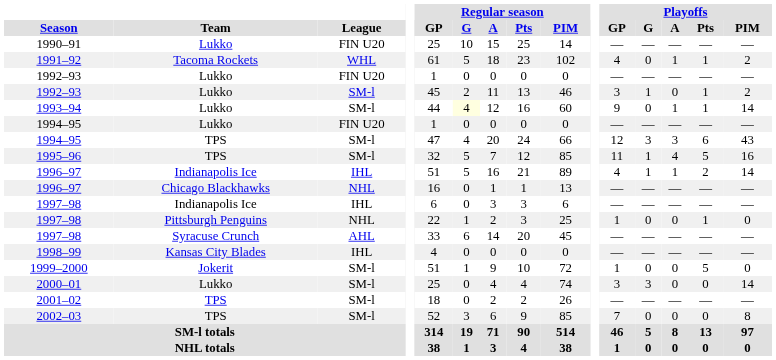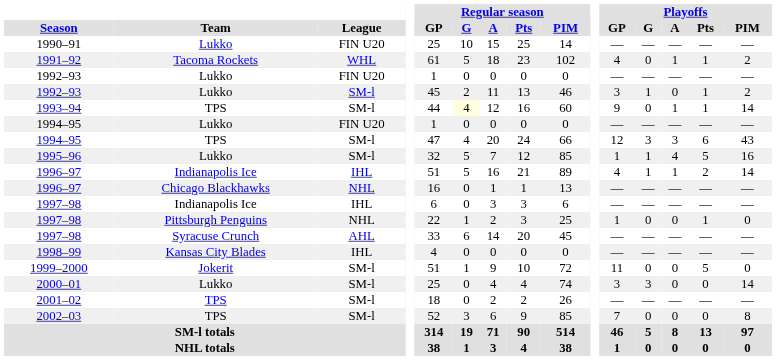1993–94 | Team: Lukko -> TPS
1995–96 | Team: TPS -> Lukko
1995–96 | Playoffs / GP: 11 -> 1
1999–2000 | Playoffs / GP: 1 -> 11
